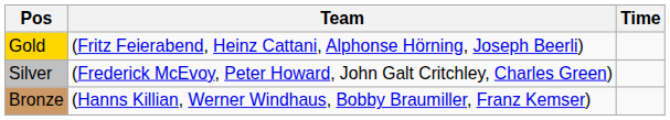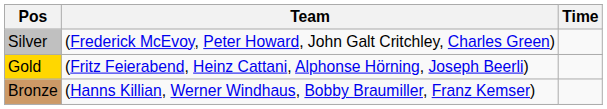rows swapped: Gold <-> Silver
